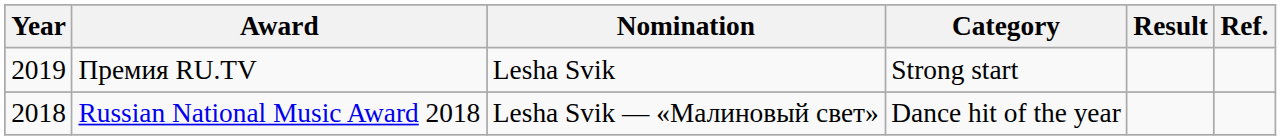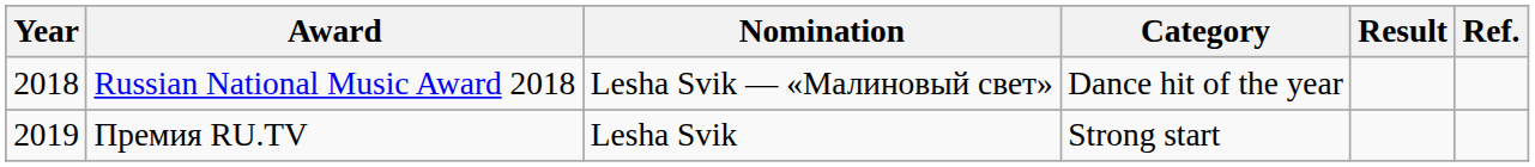rows swapped: Russian National Music Award 2018 <-> Премия RU.TV
